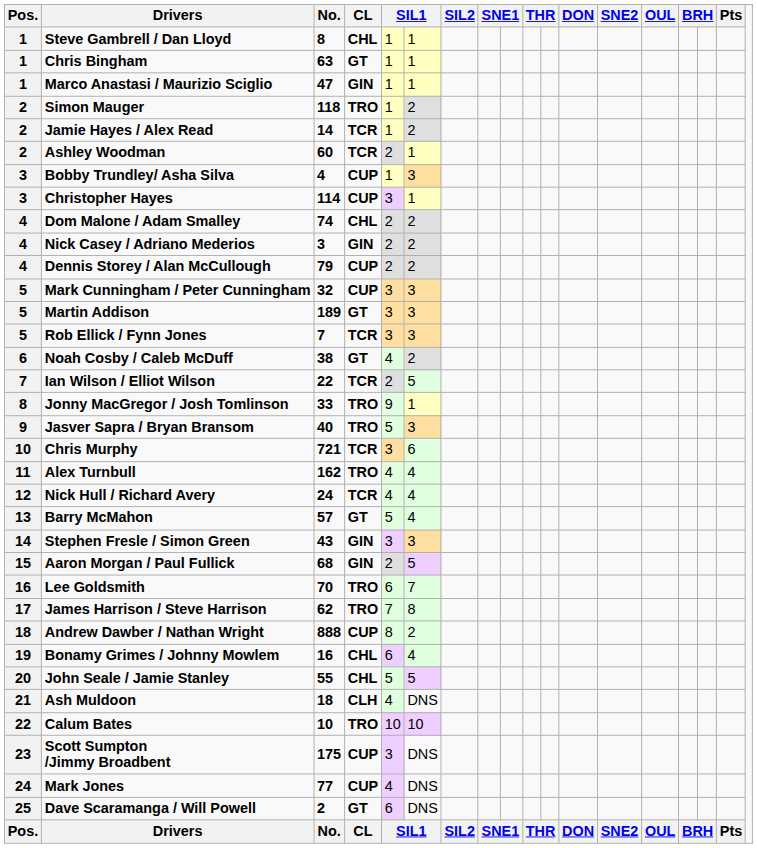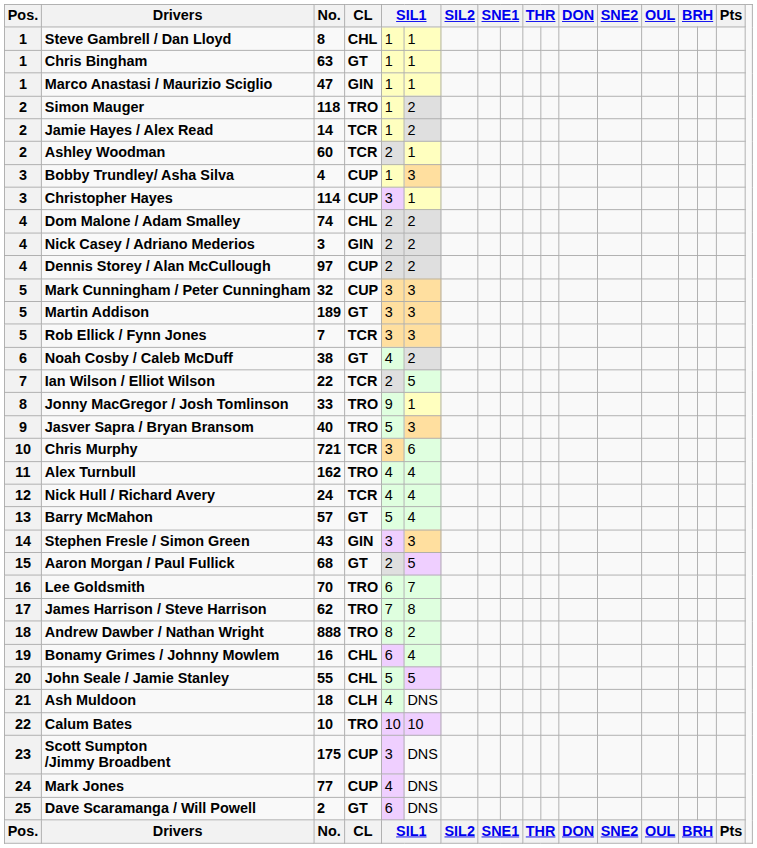Dennis Storey / Alan McCullough | No.: 79 -> 97
Aaron Morgan / Paul Fullick | CL: GIN -> GT
Andrew Dawber / Nathan Wright | CL: CUP -> TRO
